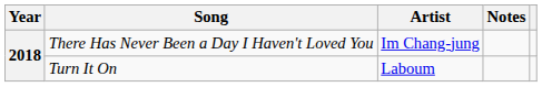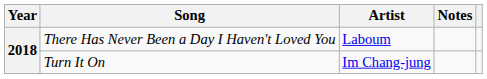There Has Never Been a Day I Haven't Loved You | Artist: Im Chang-jung -> Laboum
Turn It On | Artist: Laboum -> Im Chang-jung
